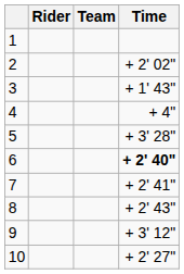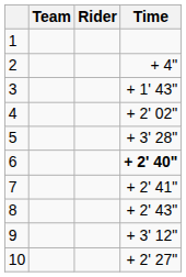columns swapped: Rider <-> Team
2 | Time: + 2' 02" -> + 4"
4 | Time: + 4" -> + 2' 02"
